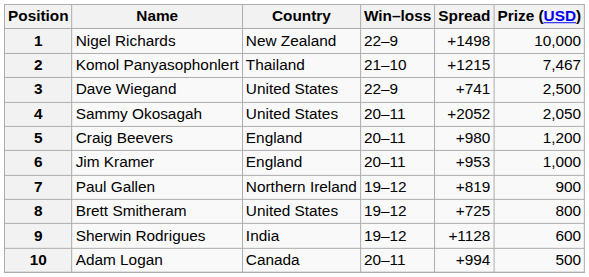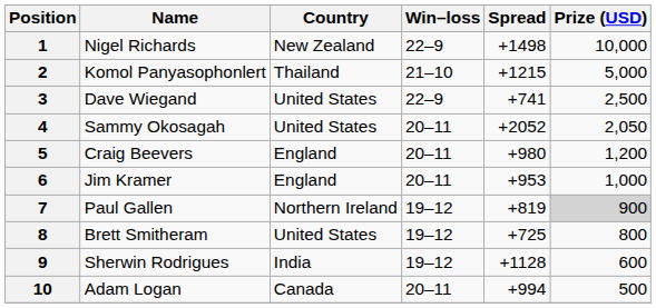2 | Prize (USD): 7,467 -> 5,000
7 | Prize (USD): no background -> lightgrey background
